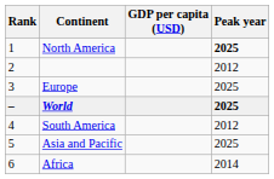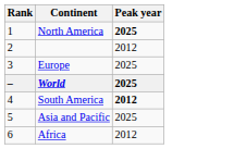- column: GDP per capita (USD)
South America | Peak year: normal -> bold
Africa | Peak year: 2014 -> 2012
